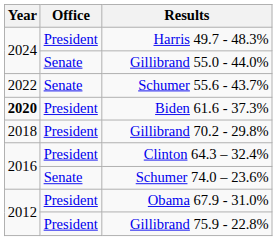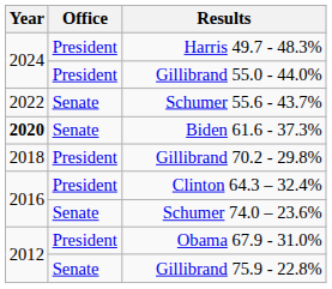Gillibrand 55.0 - 44.0% | Office: Senate -> President
Biden 61.6 - 37.3% | Office: President -> Senate
Gillibrand 75.9 - 22.8% | Office: President -> Senate
